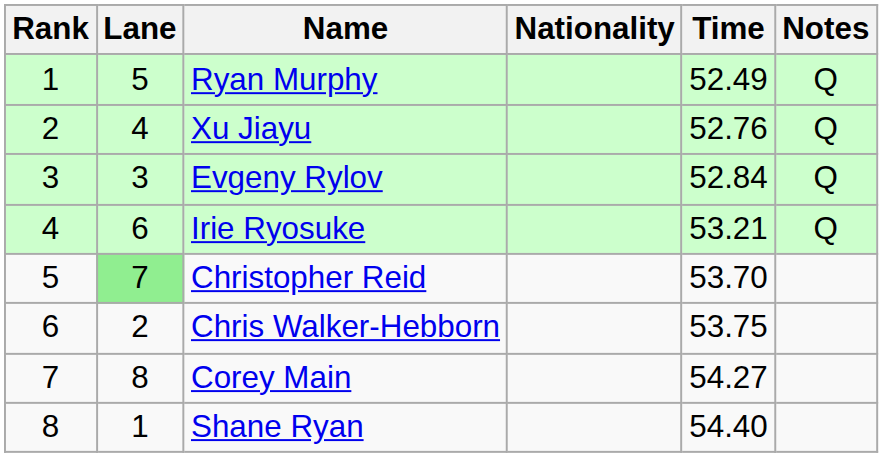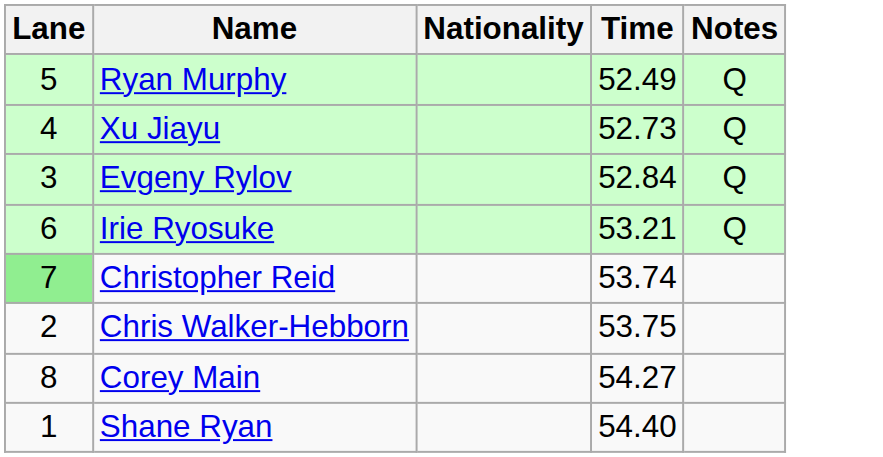- column: Rank | 1 | 2 | 3 | 4 | 5 | 6 | 7 | 8
Xu Jiayu | Time: 52.76 -> 52.73
Christopher Reid | Time: 53.70 -> 53.74
